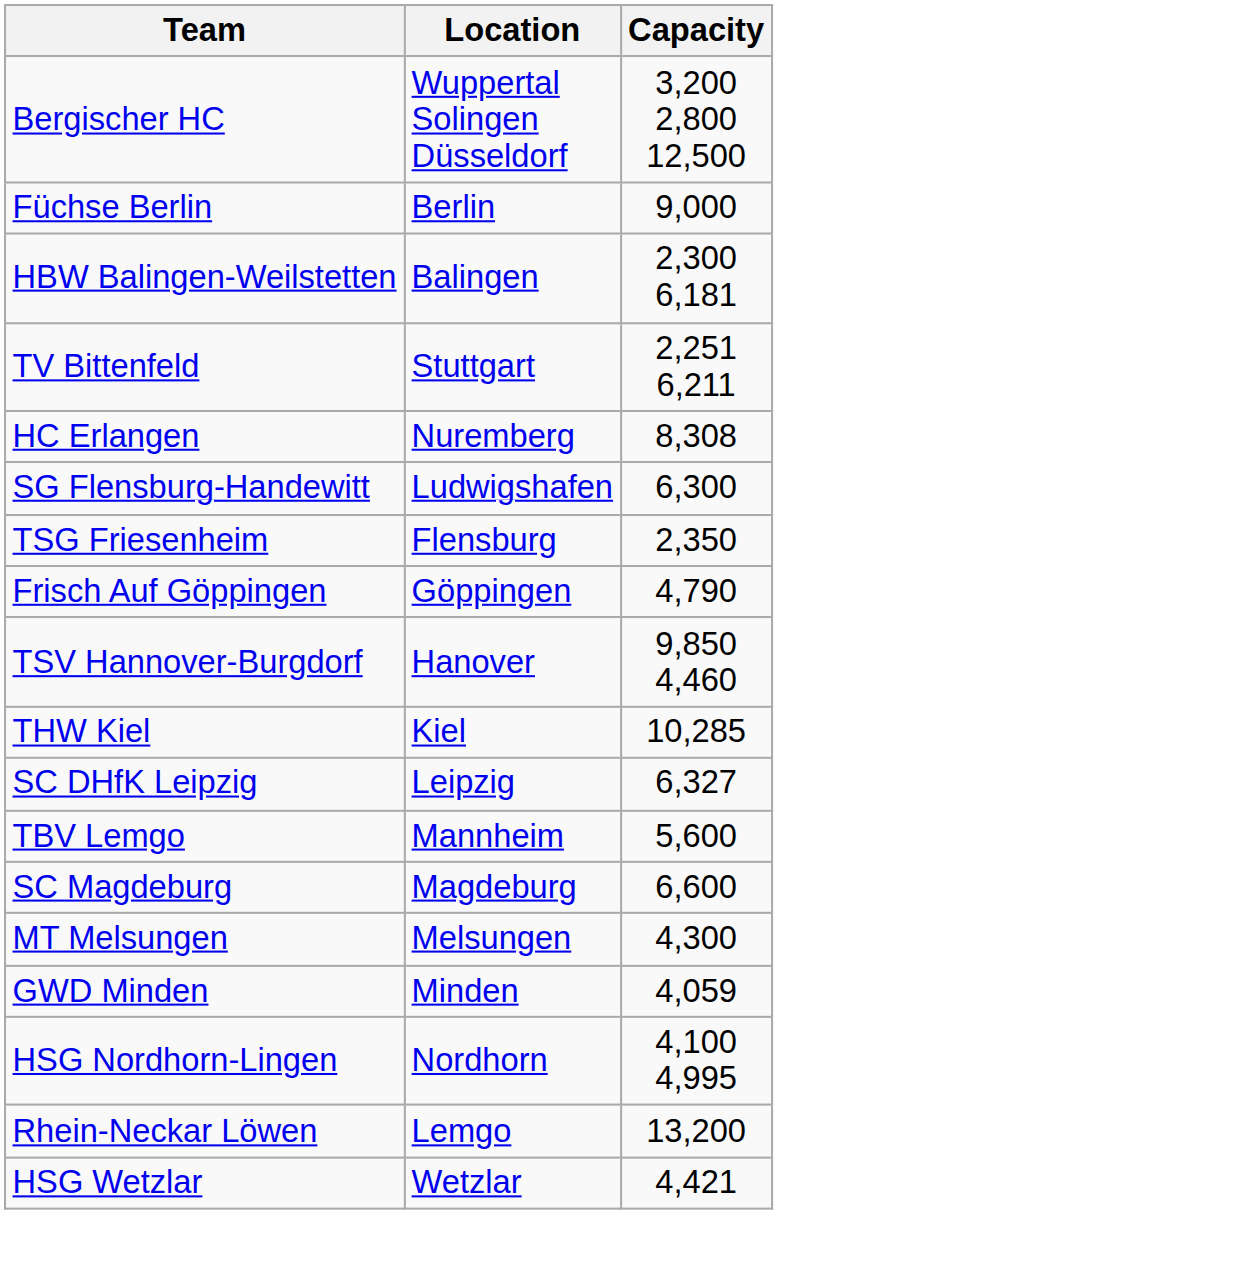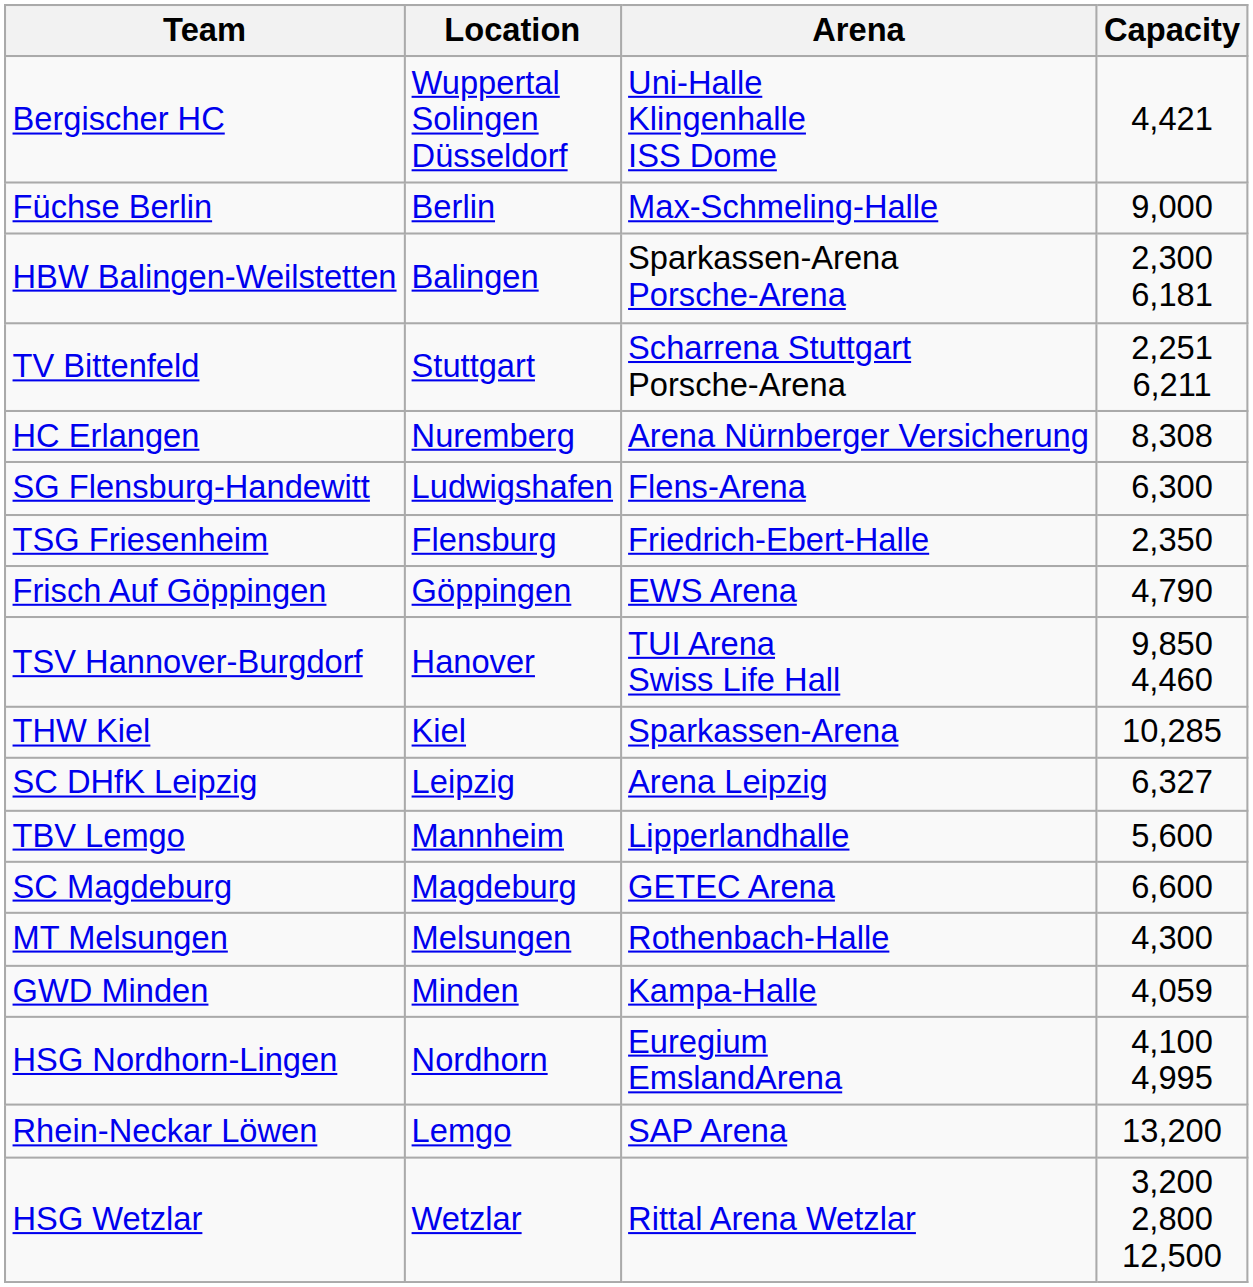+ column: Arena | Uni-Halle Klingenhalle ISS Dome | Max-Schmeling-Halle | Sparkassen-Arena Porsche-Arena | Scharrena Stuttgart Porsche-Arena | Arena Nürnberger Versicherung | Flens-Arena | Friedrich-Ebert-Halle | EWS Arena | TUI Arena Swiss Life Hall | Sparkassen-Arena | Arena Leipzig | Lipperlandhalle | GETEC Arena | Rothenbach-Halle | Kampa-Halle | Euregium EmslandArena | SAP Arena | Rittal Arena Wetzlar
Bergischer HC | Capacity: 3,200 2,800 12,500 -> 4,421
HSG Wetzlar | Capacity: 4,421 -> 3,200 2,800 12,500
